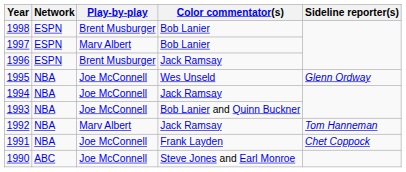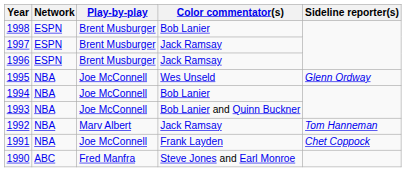1997 | Play-by-play: Marv Albert -> Brent Musburger
1997 | Color commentator(s): Bob Lanier -> Jack Ramsay
1994 | Color commentator(s): Jack Ramsay -> Bob Lanier
1990 | Play-by-play: Joe McConnell -> Fred Manfra
